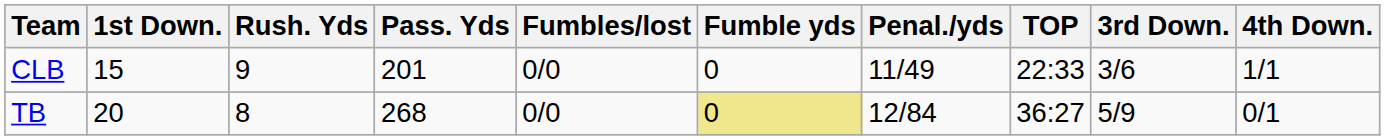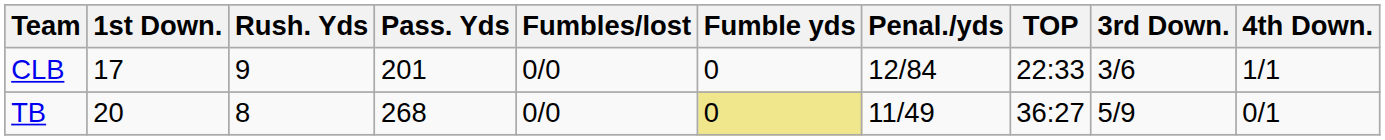CLB | 1st Down.: 15 -> 17
CLB | Penal./yds: 11/49 -> 12/84
TB | Penal./yds: 12/84 -> 11/49
